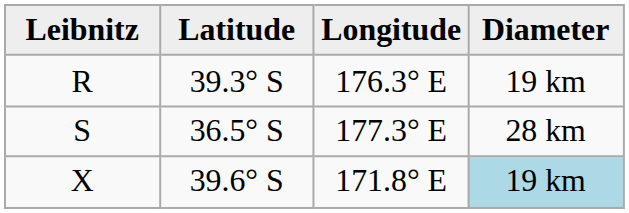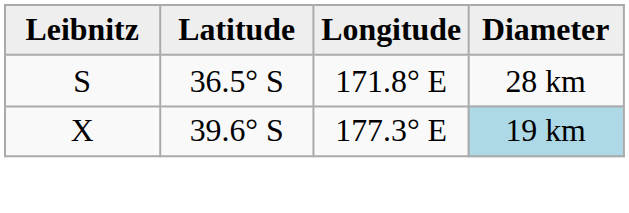- row: R | 39.3° S | 176.3° E | 19 km
S | Longitude: 177.3° E -> 171.8° E
X | Longitude: 171.8° E -> 177.3° E
